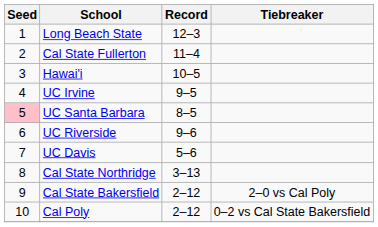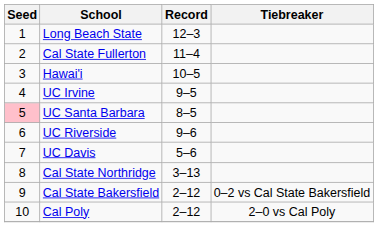Cal State Bakersfield | Tiebreaker: 2–0 vs Cal Poly -> 0–2 vs Cal State Bakersfield
Cal Poly | Tiebreaker: 0–2 vs Cal State Bakersfield -> 2–0 vs Cal Poly
